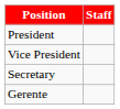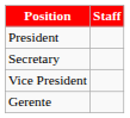rows swapped: Vice President <-> Secretary
